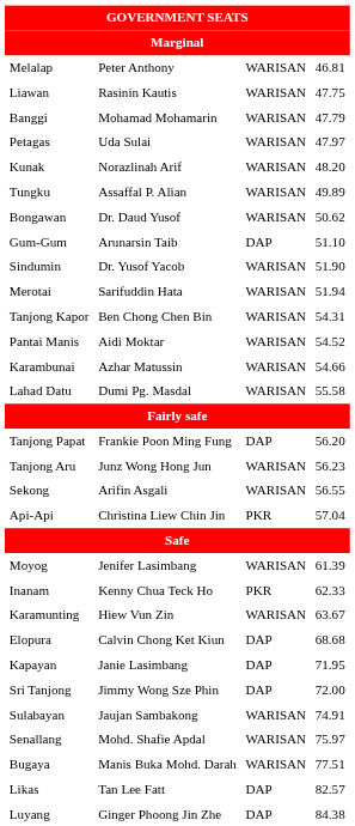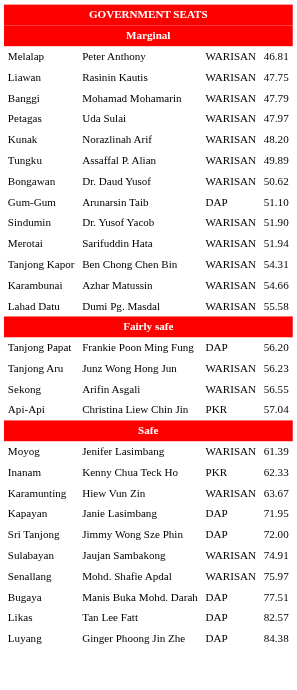- row: Pantai Manis | Aidi Moktar | WARISAN | 54.52
- row: Elopura | Calvin Chong Ket Kiun | DAP | 68.68
Bugaya | column 3: WARISAN -> DAP
